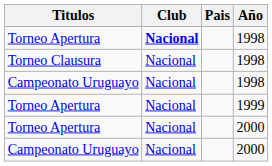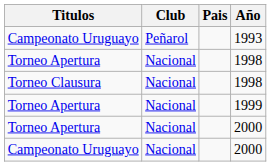+ row: Campeonato Uruguayo | Peñarol | 1993
Torneo Apertura / 1998 | Club: bold -> normal
- row: Campeonato Uruguayo | Nacional | 1998
